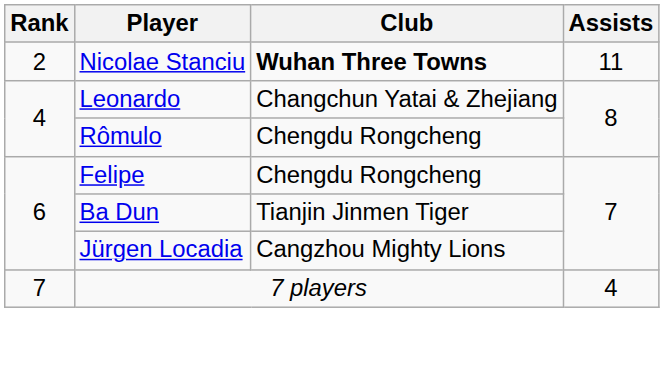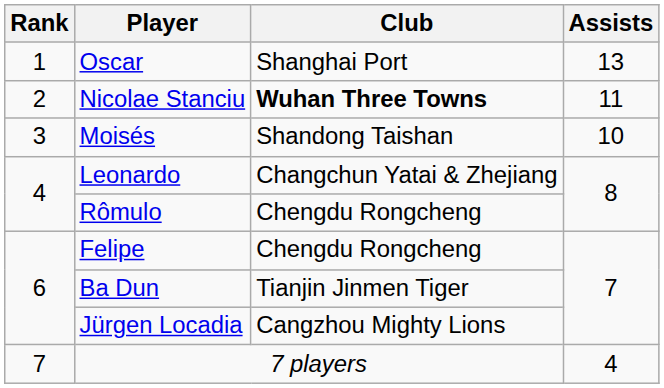+ row: 1 | Oscar | Shanghai Port | 13
+ row: 3 | Moisés | Shandong Taishan | 10
